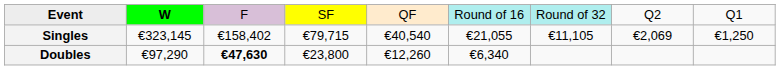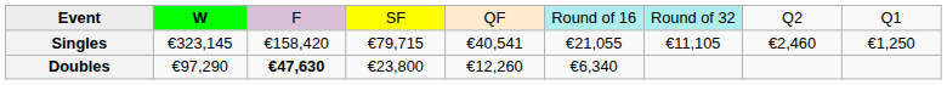Singles | column 3: €158,402 -> €158,420
Singles | column 5: €40,540 -> €40,541
Singles | column 8: €2,069 -> €2,460
